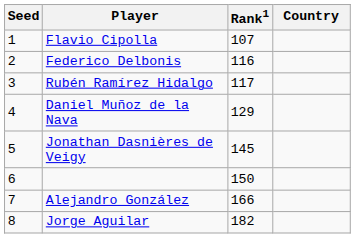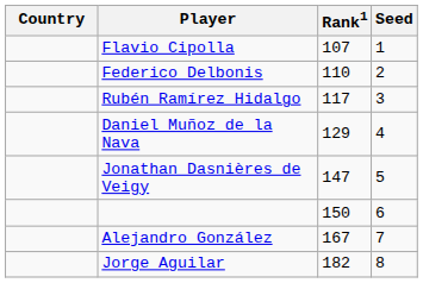columns swapped: Country <-> Seed
Federico Delbonis | Rank1: 116 -> 110
Jonathan Dasnières de Veigy | Rank1: 145 -> 147
Alejandro González | Rank1: 166 -> 167
